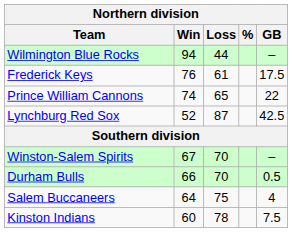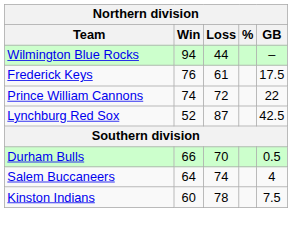Prince William Cannons | Loss: 65 -> 72
- row: Winston-Salem Spirits | 67 | 70 | –
Salem Buccaneers | Loss: 75 -> 74
